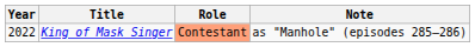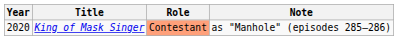King of Mask Singer | Year: 2022 -> 2020
